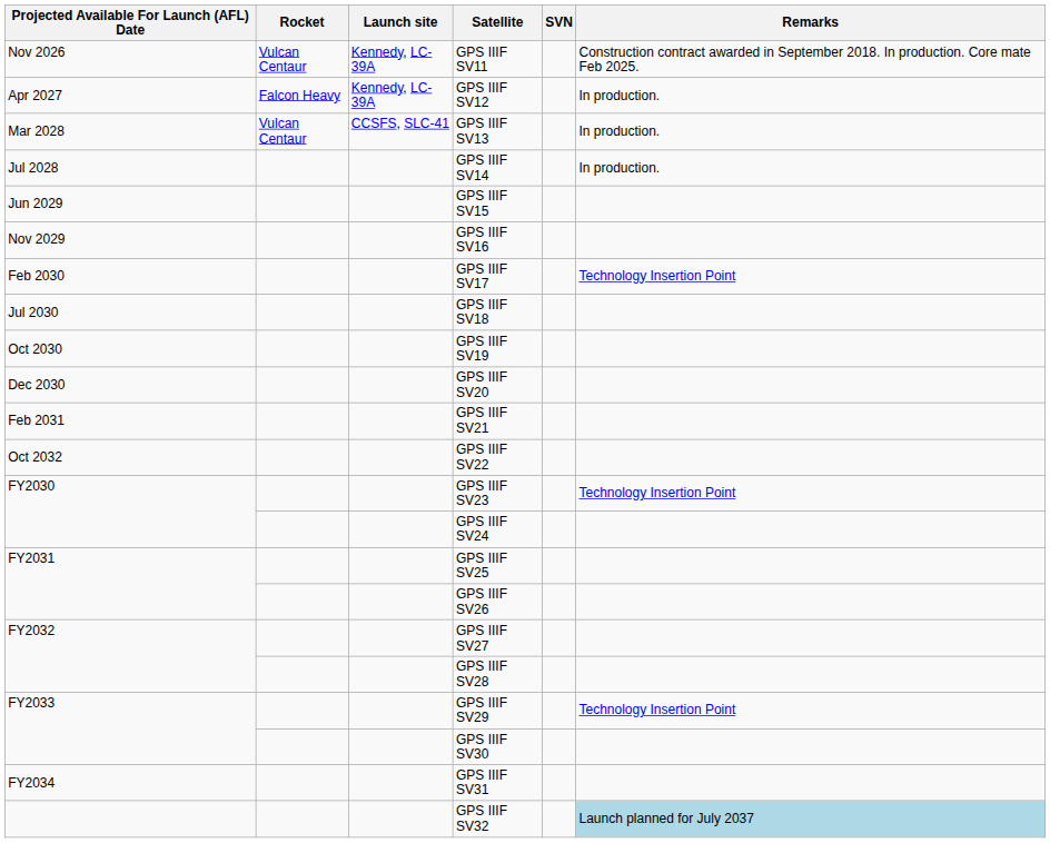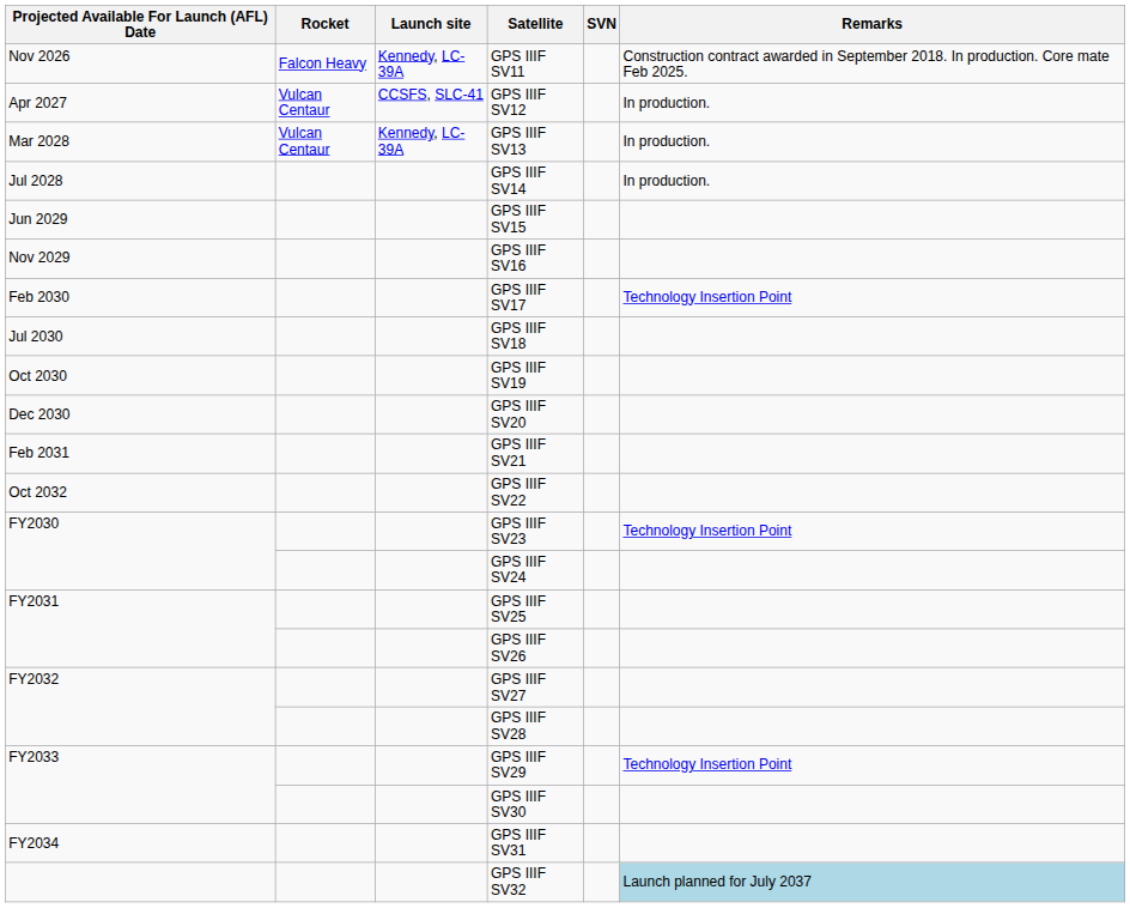GPS IIIF SV11 | Rocket: Vulcan Centaur -> Falcon Heavy
GPS IIIF SV12 | Rocket: Falcon Heavy -> Vulcan Centaur
GPS IIIF SV12 | Launch site: Kennedy, LC-39A -> CCSFS, SLC-41
GPS IIIF SV13 | Launch site: CCSFS, SLC-41 -> Kennedy, LC-39A
